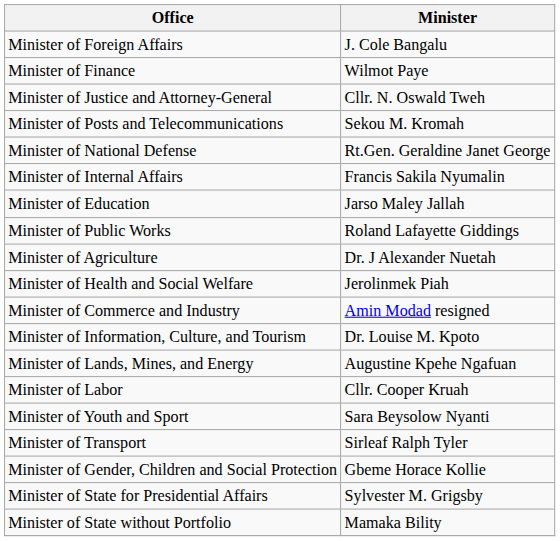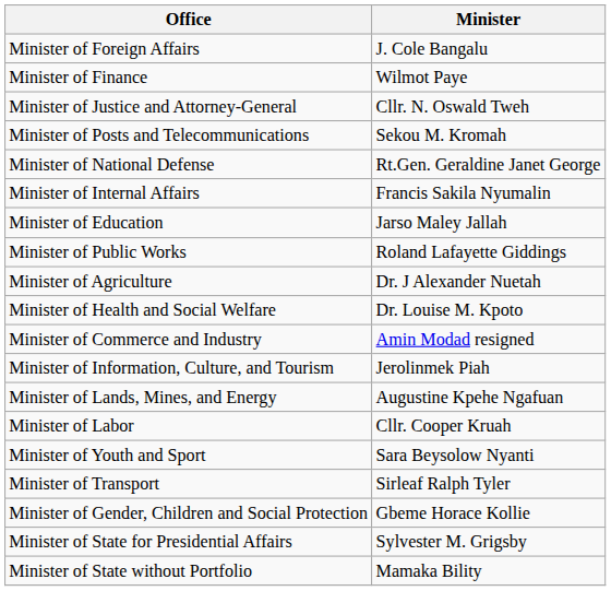Minister of Health and Social Welfare | Minister: Jerolinmek Piah -> Dr. Louise M. Kpoto
Minister of Information, Culture, and Tourism | Minister: Dr. Louise M. Kpoto -> Jerolinmek Piah
